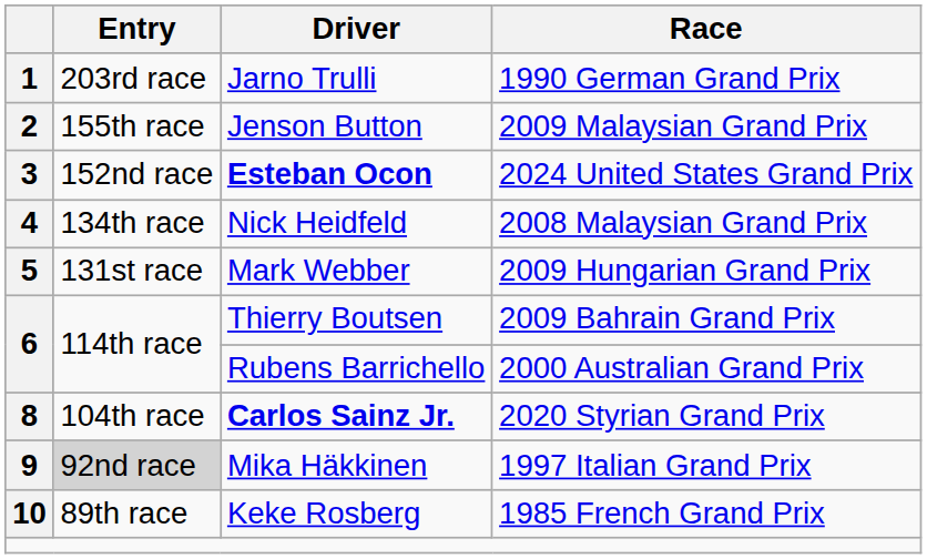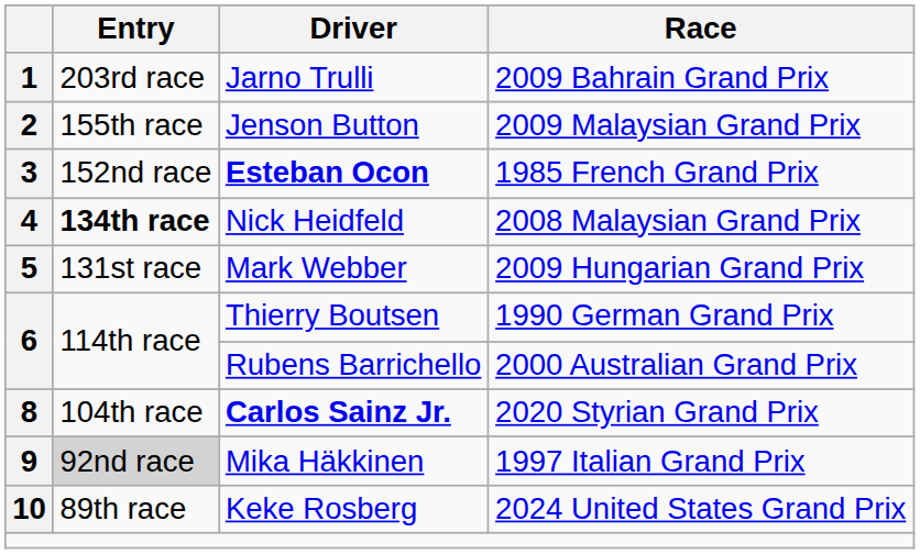1 | Race: 1990 German Grand Prix -> 2009 Bahrain Grand Prix
3 | Race: 2024 United States Grand Prix -> 1985 French Grand Prix
4 | Entry: normal -> bold
6 / Thierry Boutsen | Race: 2009 Bahrain Grand Prix -> 1990 German Grand Prix
10 | Race: 1985 French Grand Prix -> 2024 United States Grand Prix
